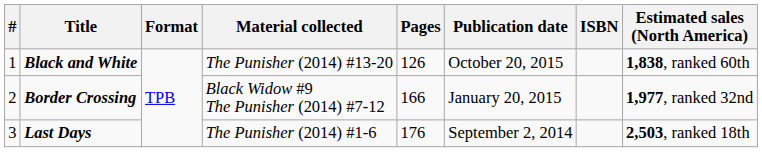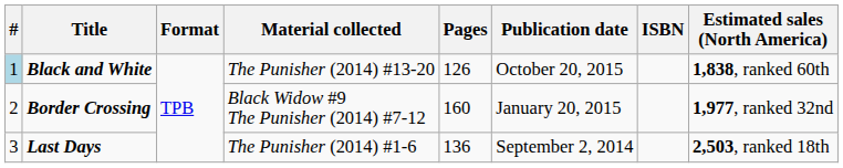Black and White | #: no background -> lightblue background
Border Crossing | Pages: 166 -> 160
Last Days | Pages: 176 -> 136
